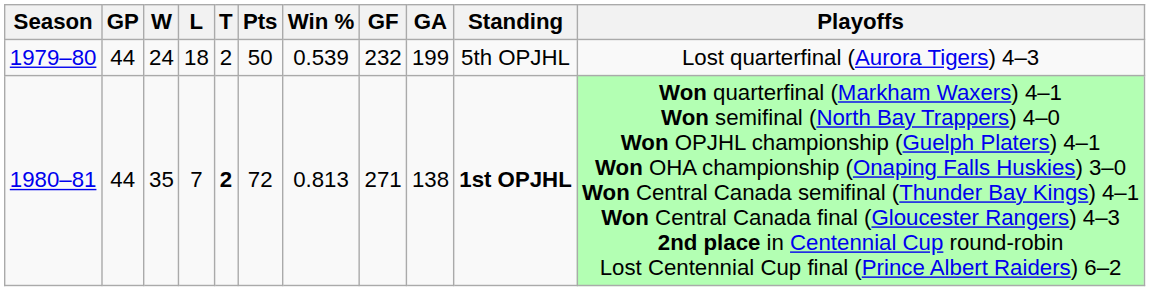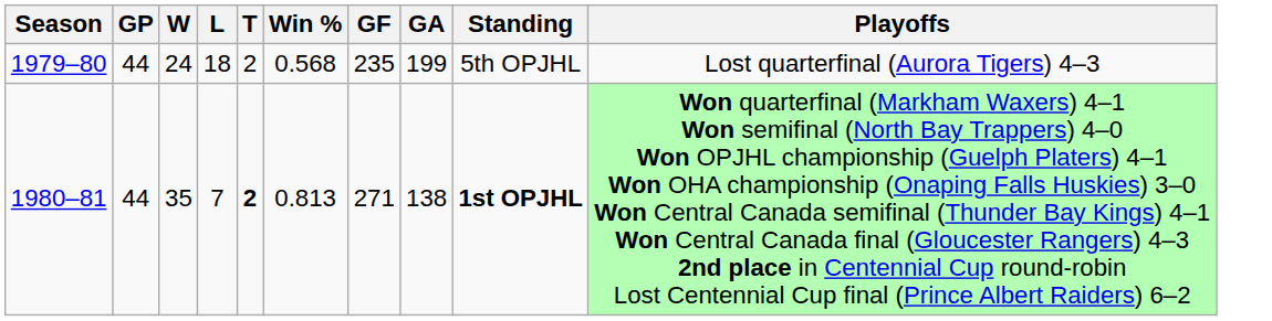- column: Pts | 50 | 72
1979–80 | Win %: 0.539 -> 0.568
1979–80 | GF: 232 -> 235
